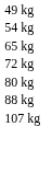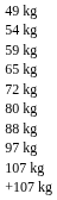+ row: 59 kg
+ row: 97 kg
+ row: +107 kg
